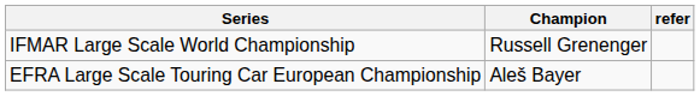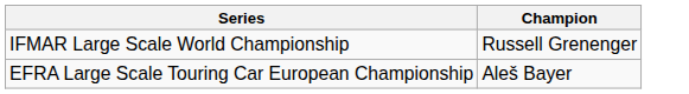- column: refer
